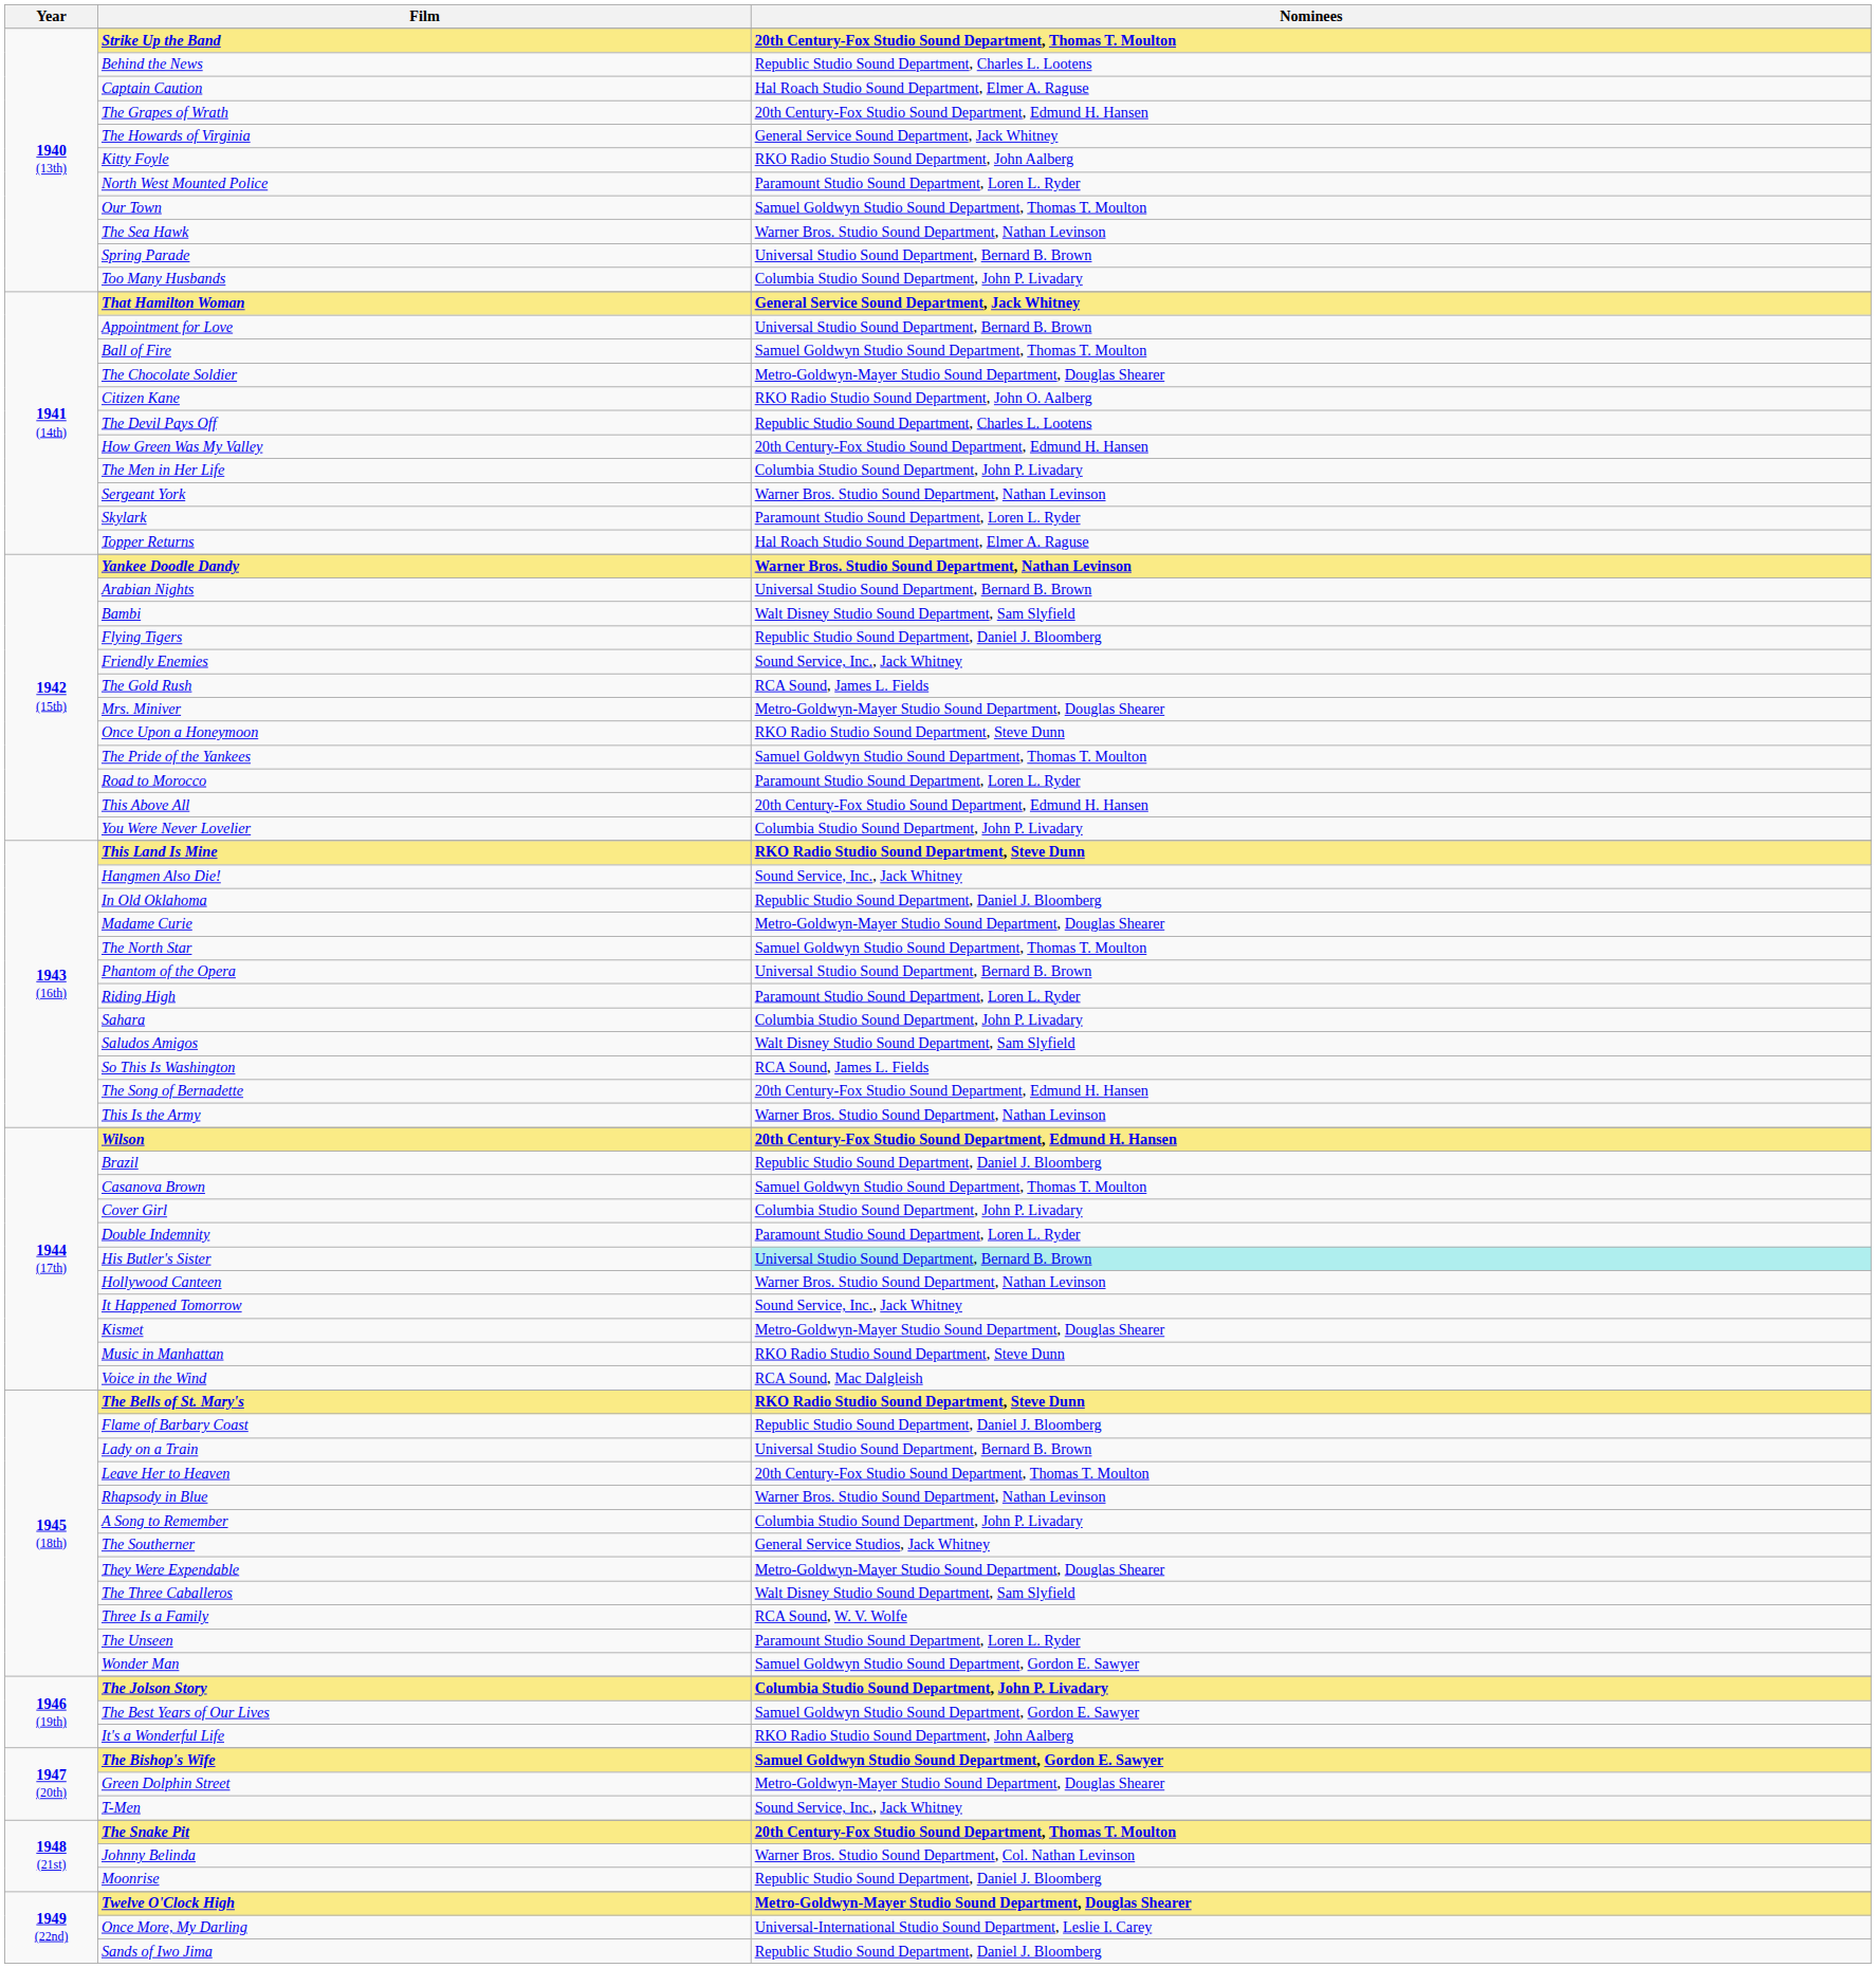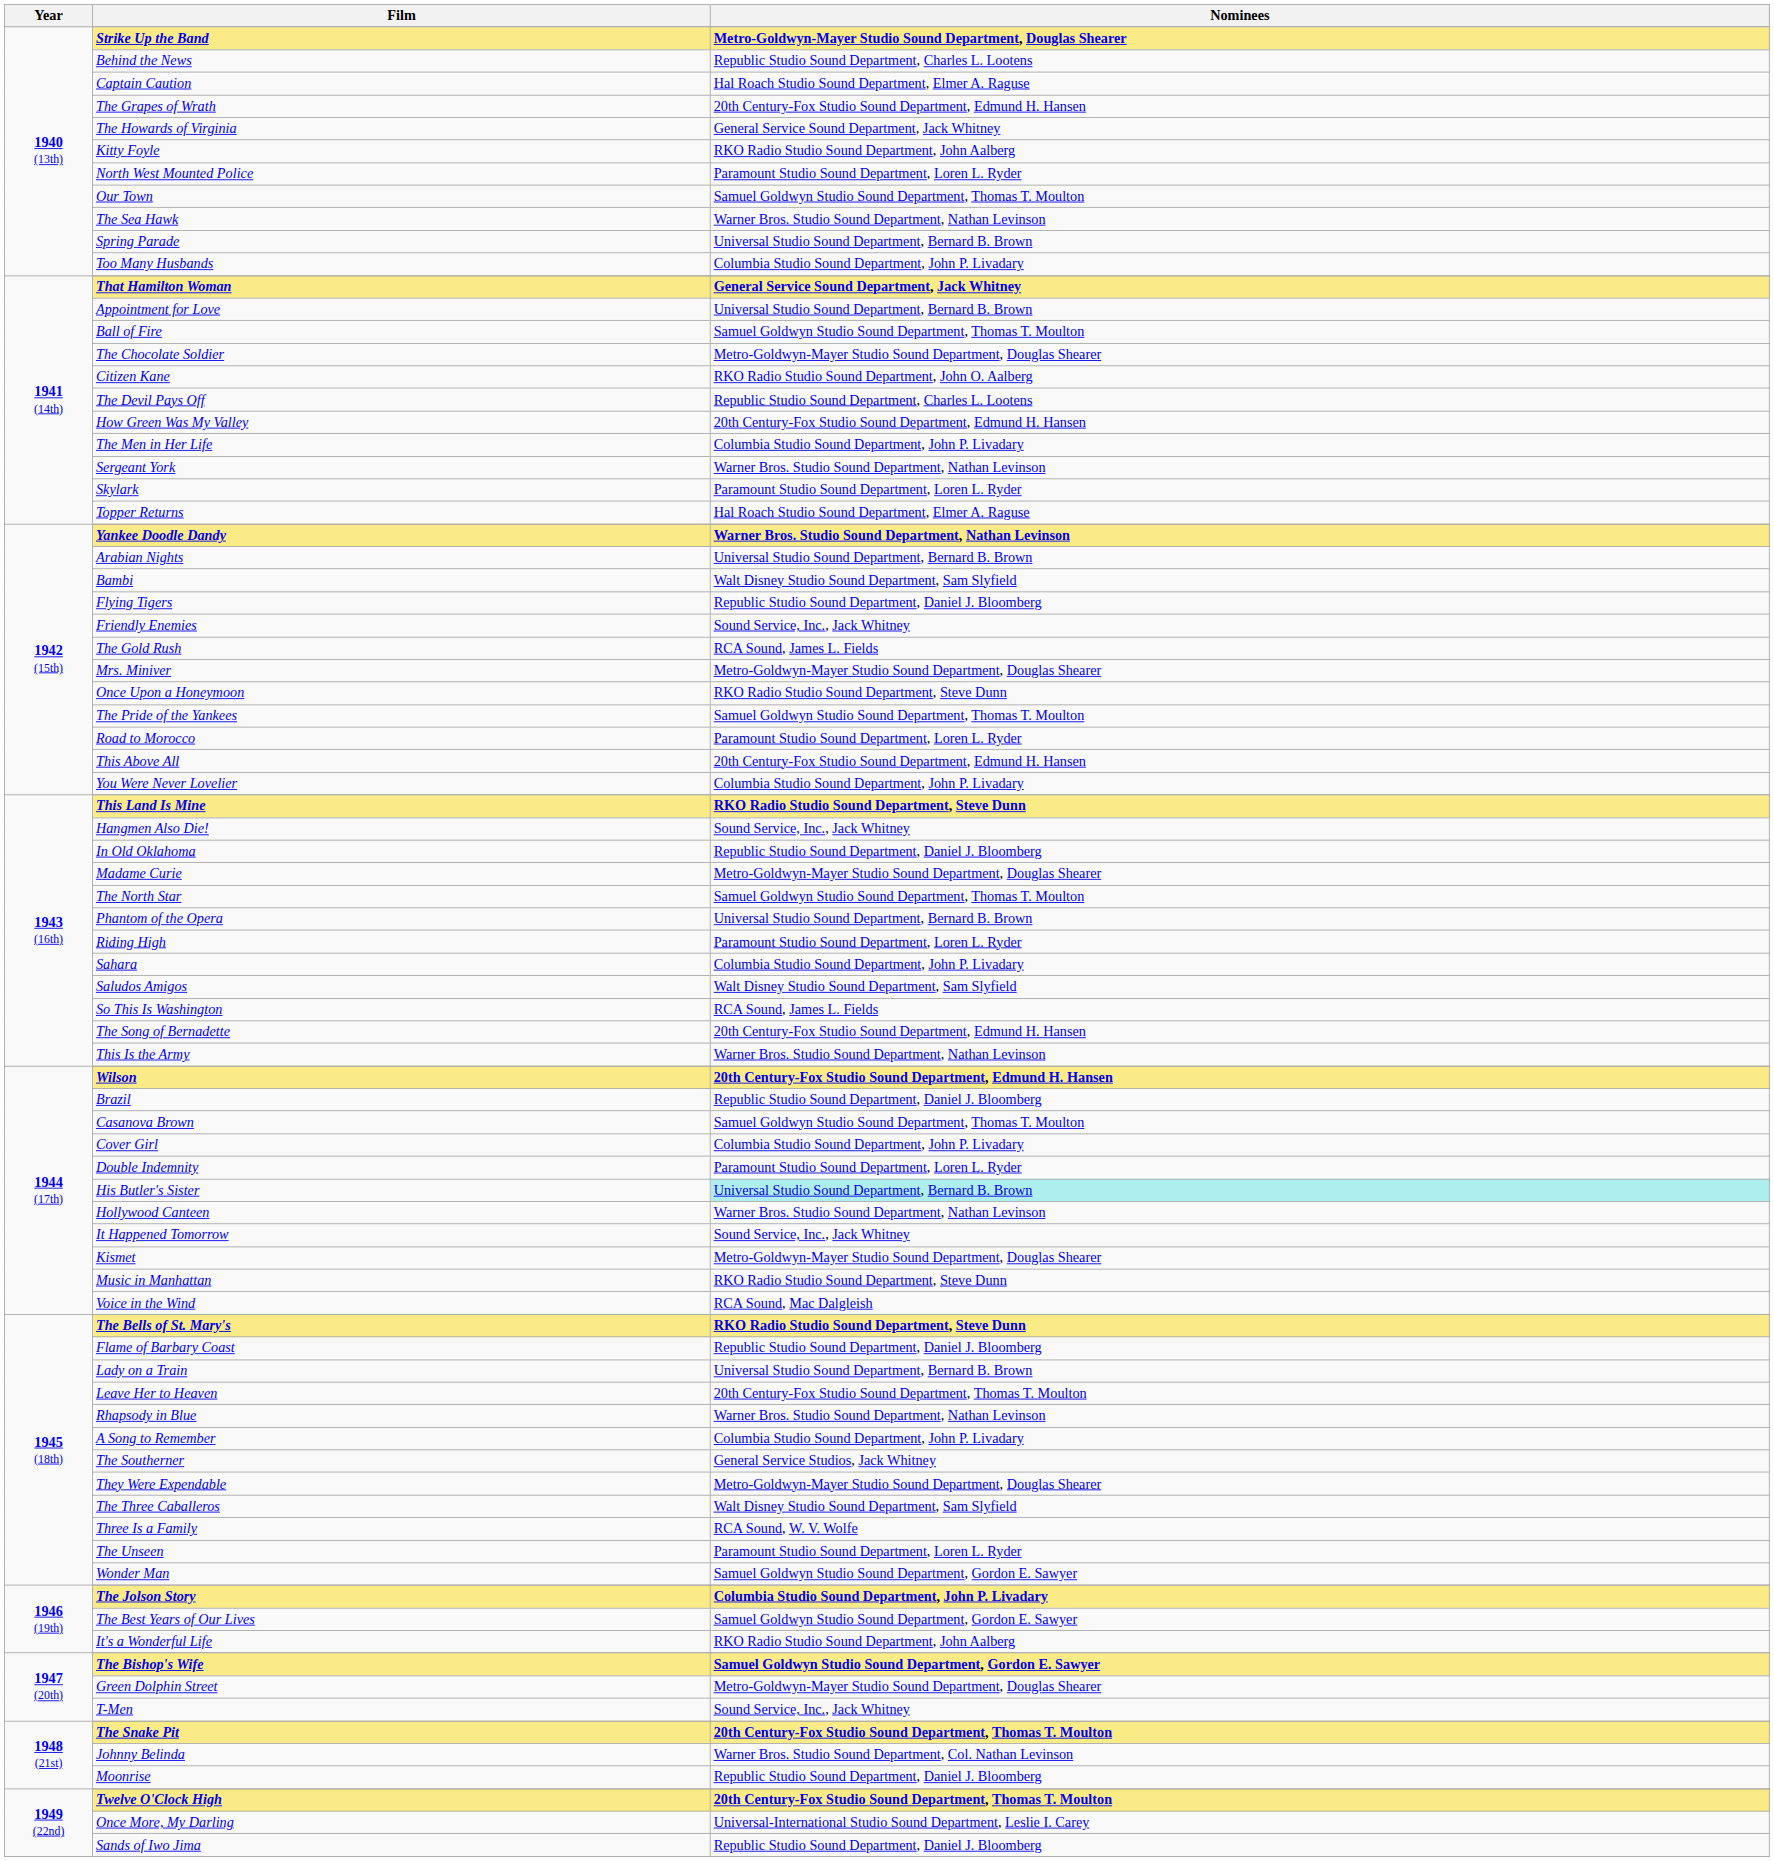Strike Up the Band | Nominees: 20th Century-Fox Studio Sound Department, Thomas T. Moulton -> Metro-Goldwyn-Mayer Studio Sound Department, Douglas Shearer
Twelve O'Clock High | Nominees: Metro-Goldwyn-Mayer Studio Sound Department, Douglas Shearer -> 20th Century-Fox Studio Sound Department, Thomas T. Moulton
